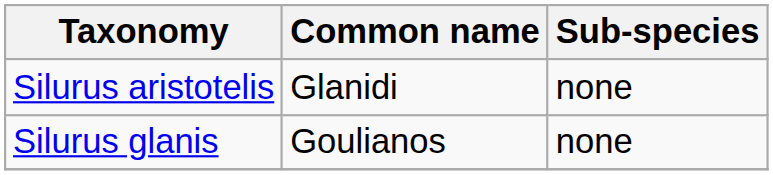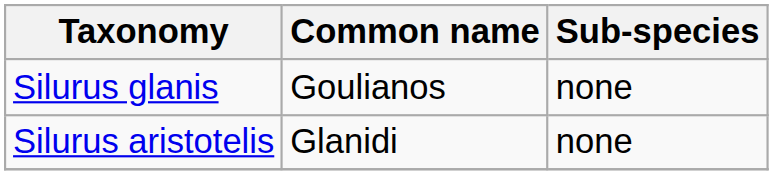rows swapped: Silurus glanis <-> Silurus aristotelis
